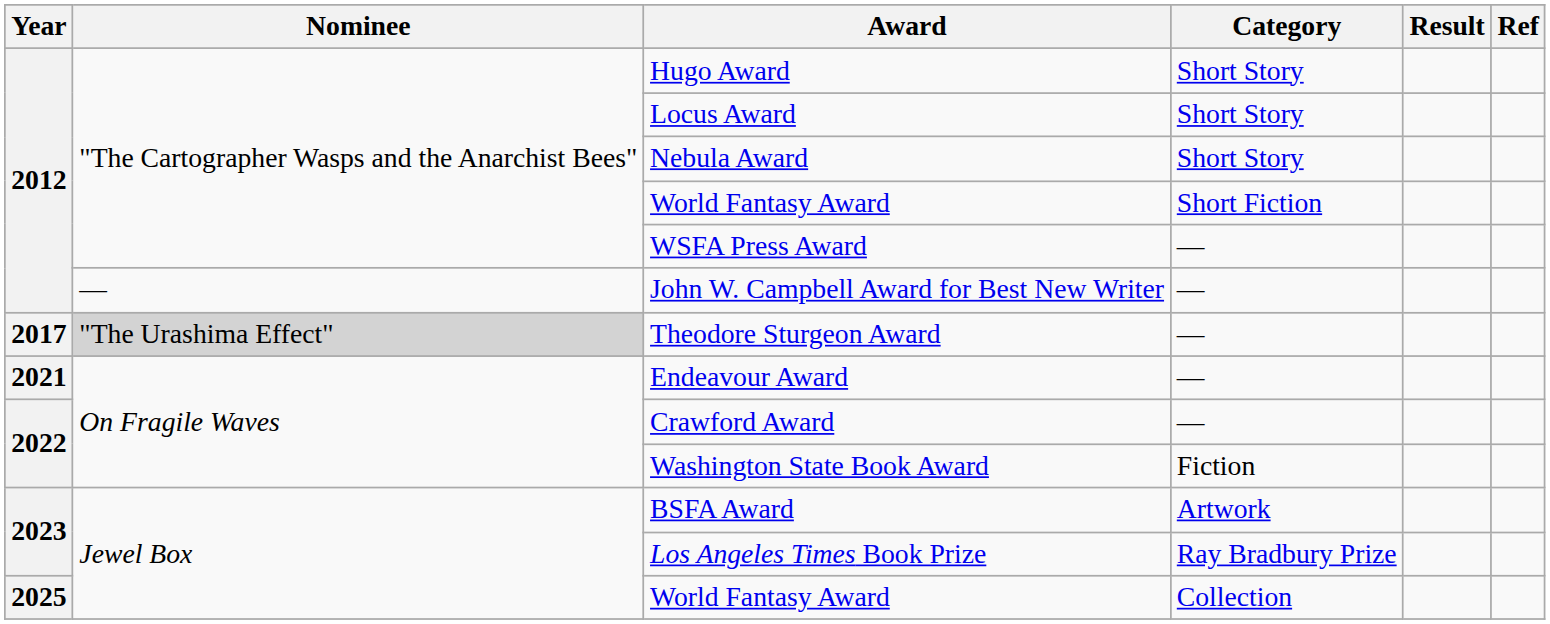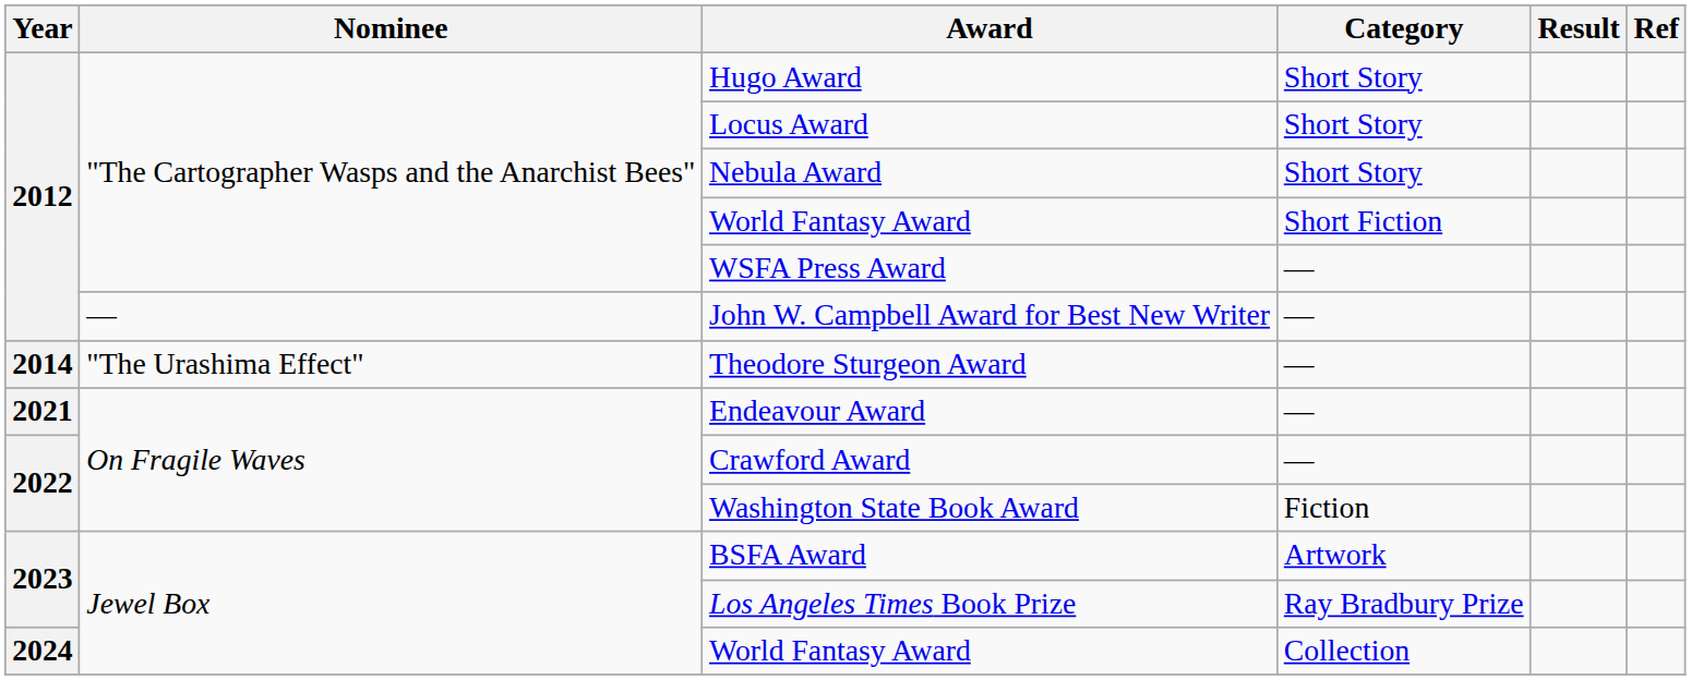Theodore Sturgeon Award | Year: 2017 -> 2014
Theodore Sturgeon Award | Nominee: lightgrey background -> no background
World Fantasy Award / Collection | Year: 2025 -> 2024
